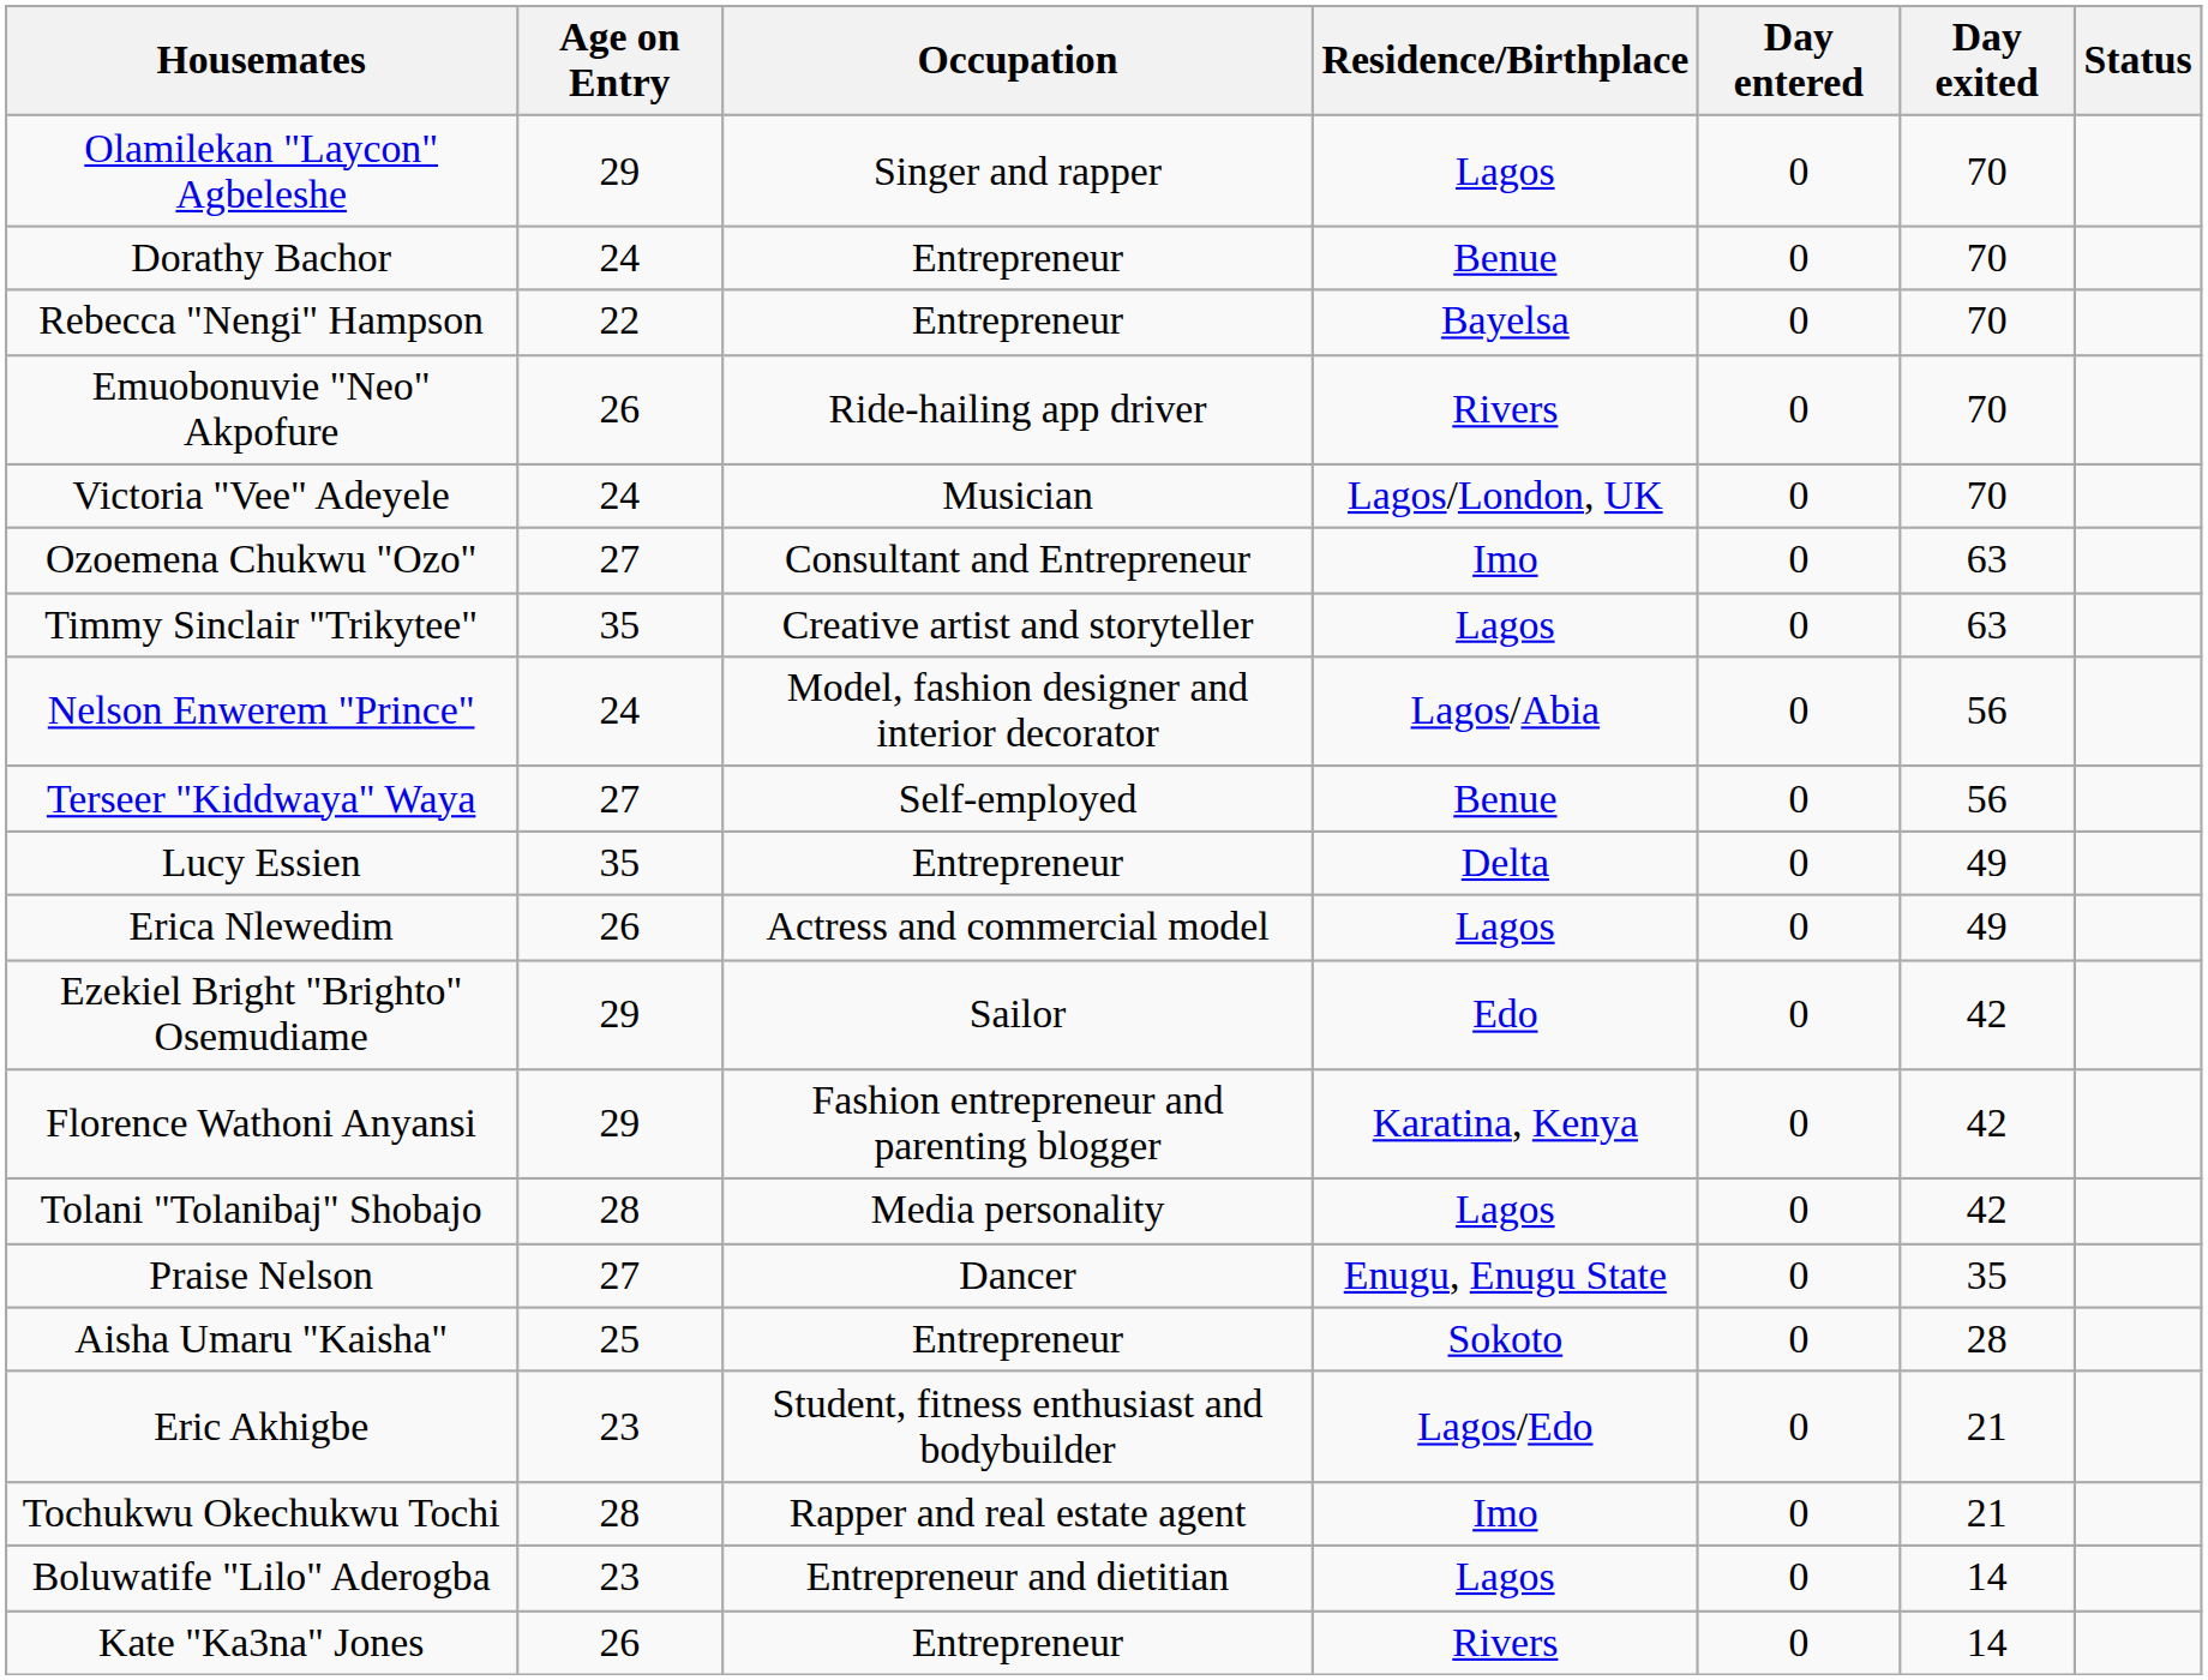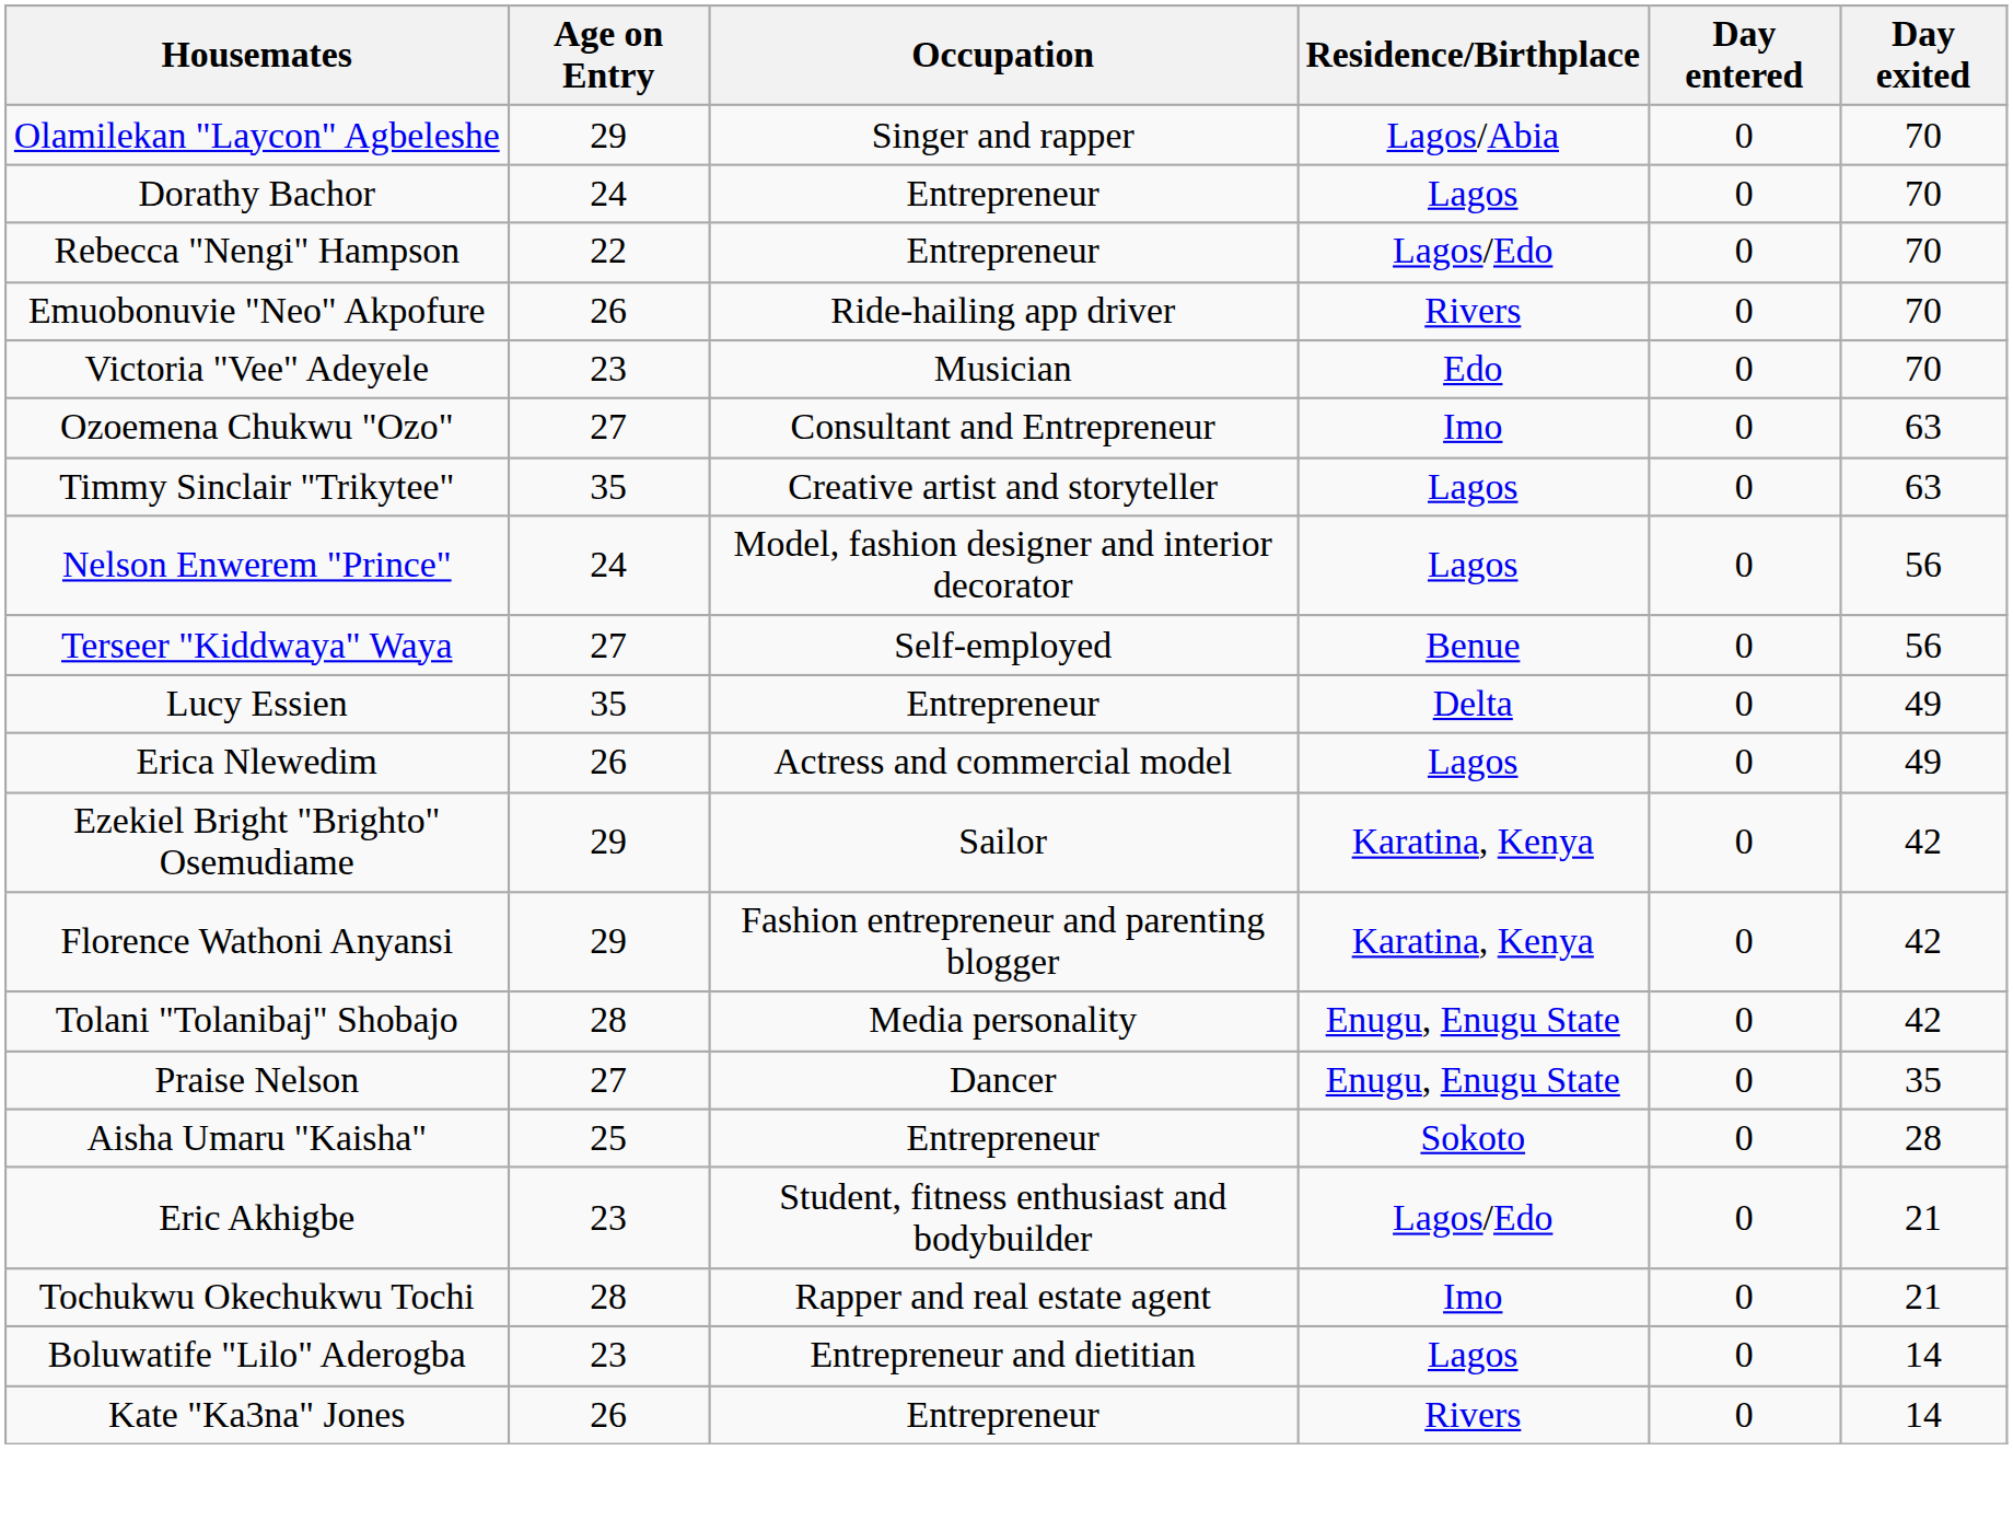- column: Status
Olamilekan "Laycon" Agbeleshe | Residence/Birthplace: Lagos -> Lagos/Abia
Dorathy Bachor | Residence/Birthplace: Benue -> Lagos
Rebecca "Nengi" Hampson | Residence/Birthplace: Bayelsa -> Lagos/Edo
Victoria "Vee" Adeyele | Age on Entry: 24 -> 23
Victoria "Vee" Adeyele | Residence/Birthplace: Lagos/London, UK -> Edo
Nelson Enwerem "Prince" | Residence/Birthplace: Lagos/Abia -> Lagos
Ezekiel Bright "Brighto" Osemudiame | Residence/Birthplace: Edo -> Karatina, Kenya
Tolani "Tolanibaj" Shobajo | Residence/Birthplace: Lagos -> Enugu, Enugu State
